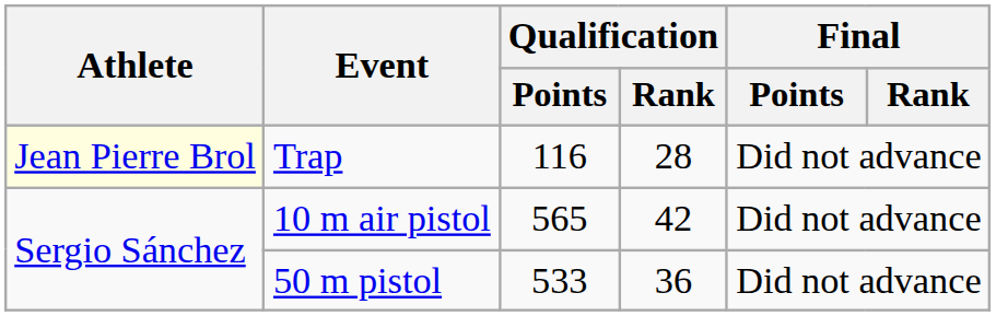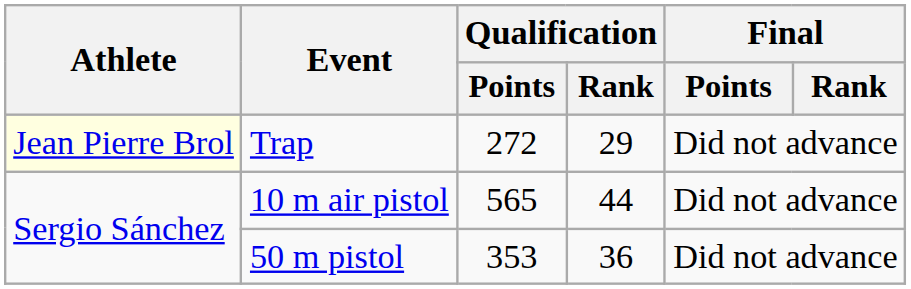Trap | Qualification / Points: 116 -> 272
Trap | Qualification / Rank: 28 -> 29
10 m air pistol | Qualification / Rank: 42 -> 44
50 m pistol | Qualification / Points: 533 -> 353
